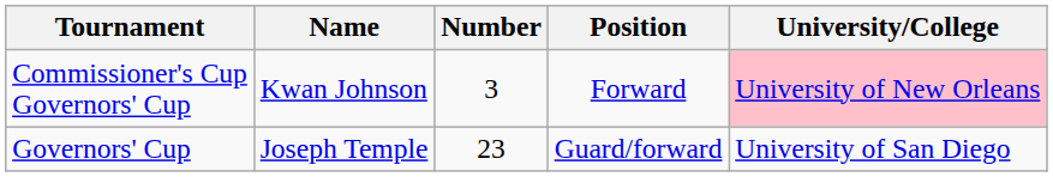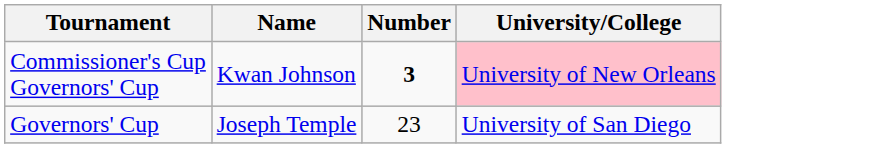- column: Position | Forward | Guard/forward
Commissioner's Cup Governors' Cup | Number: normal -> bold
